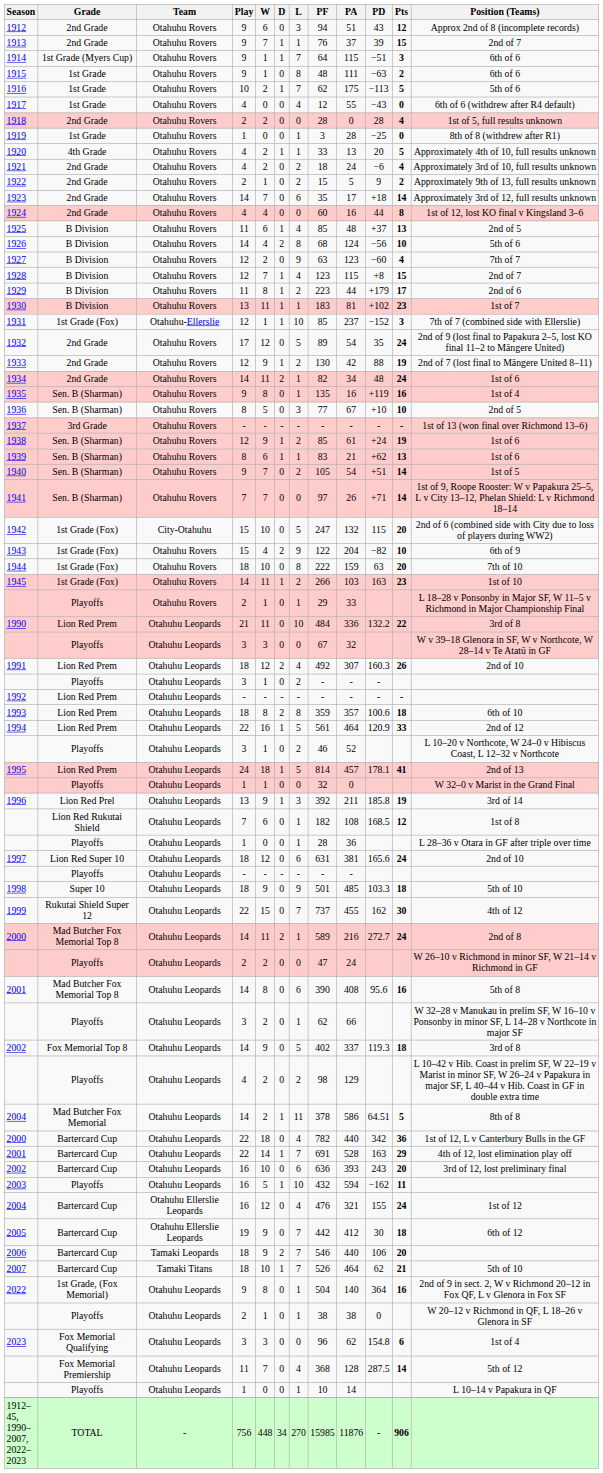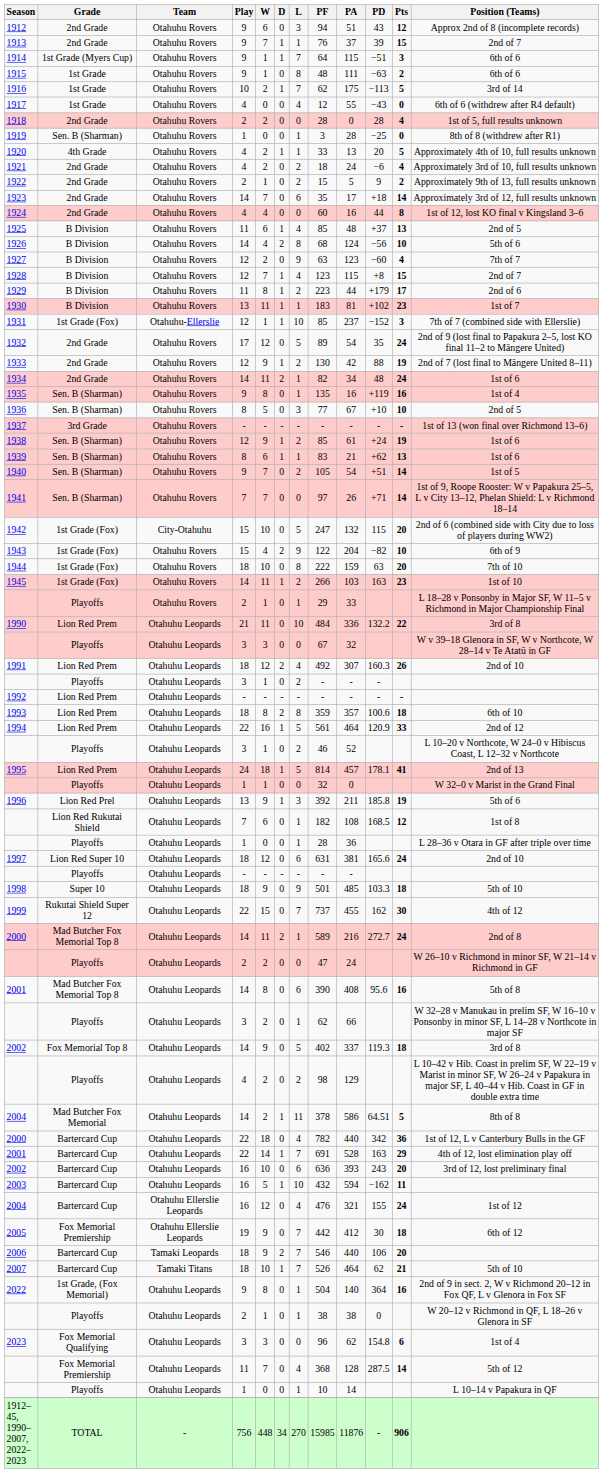1916 | Position (Teams): 5th of 6 -> 3rd of 14
1919 | Grade: 1st Grade -> Sen. B (Sharman)
1996 | Position (Teams): 3rd of 14 -> 5th of 6
2003 | Grade: Playoffs -> Bartercard Cup
2005 | Grade: Bartercard Cup -> Fox Memorial Premiership
